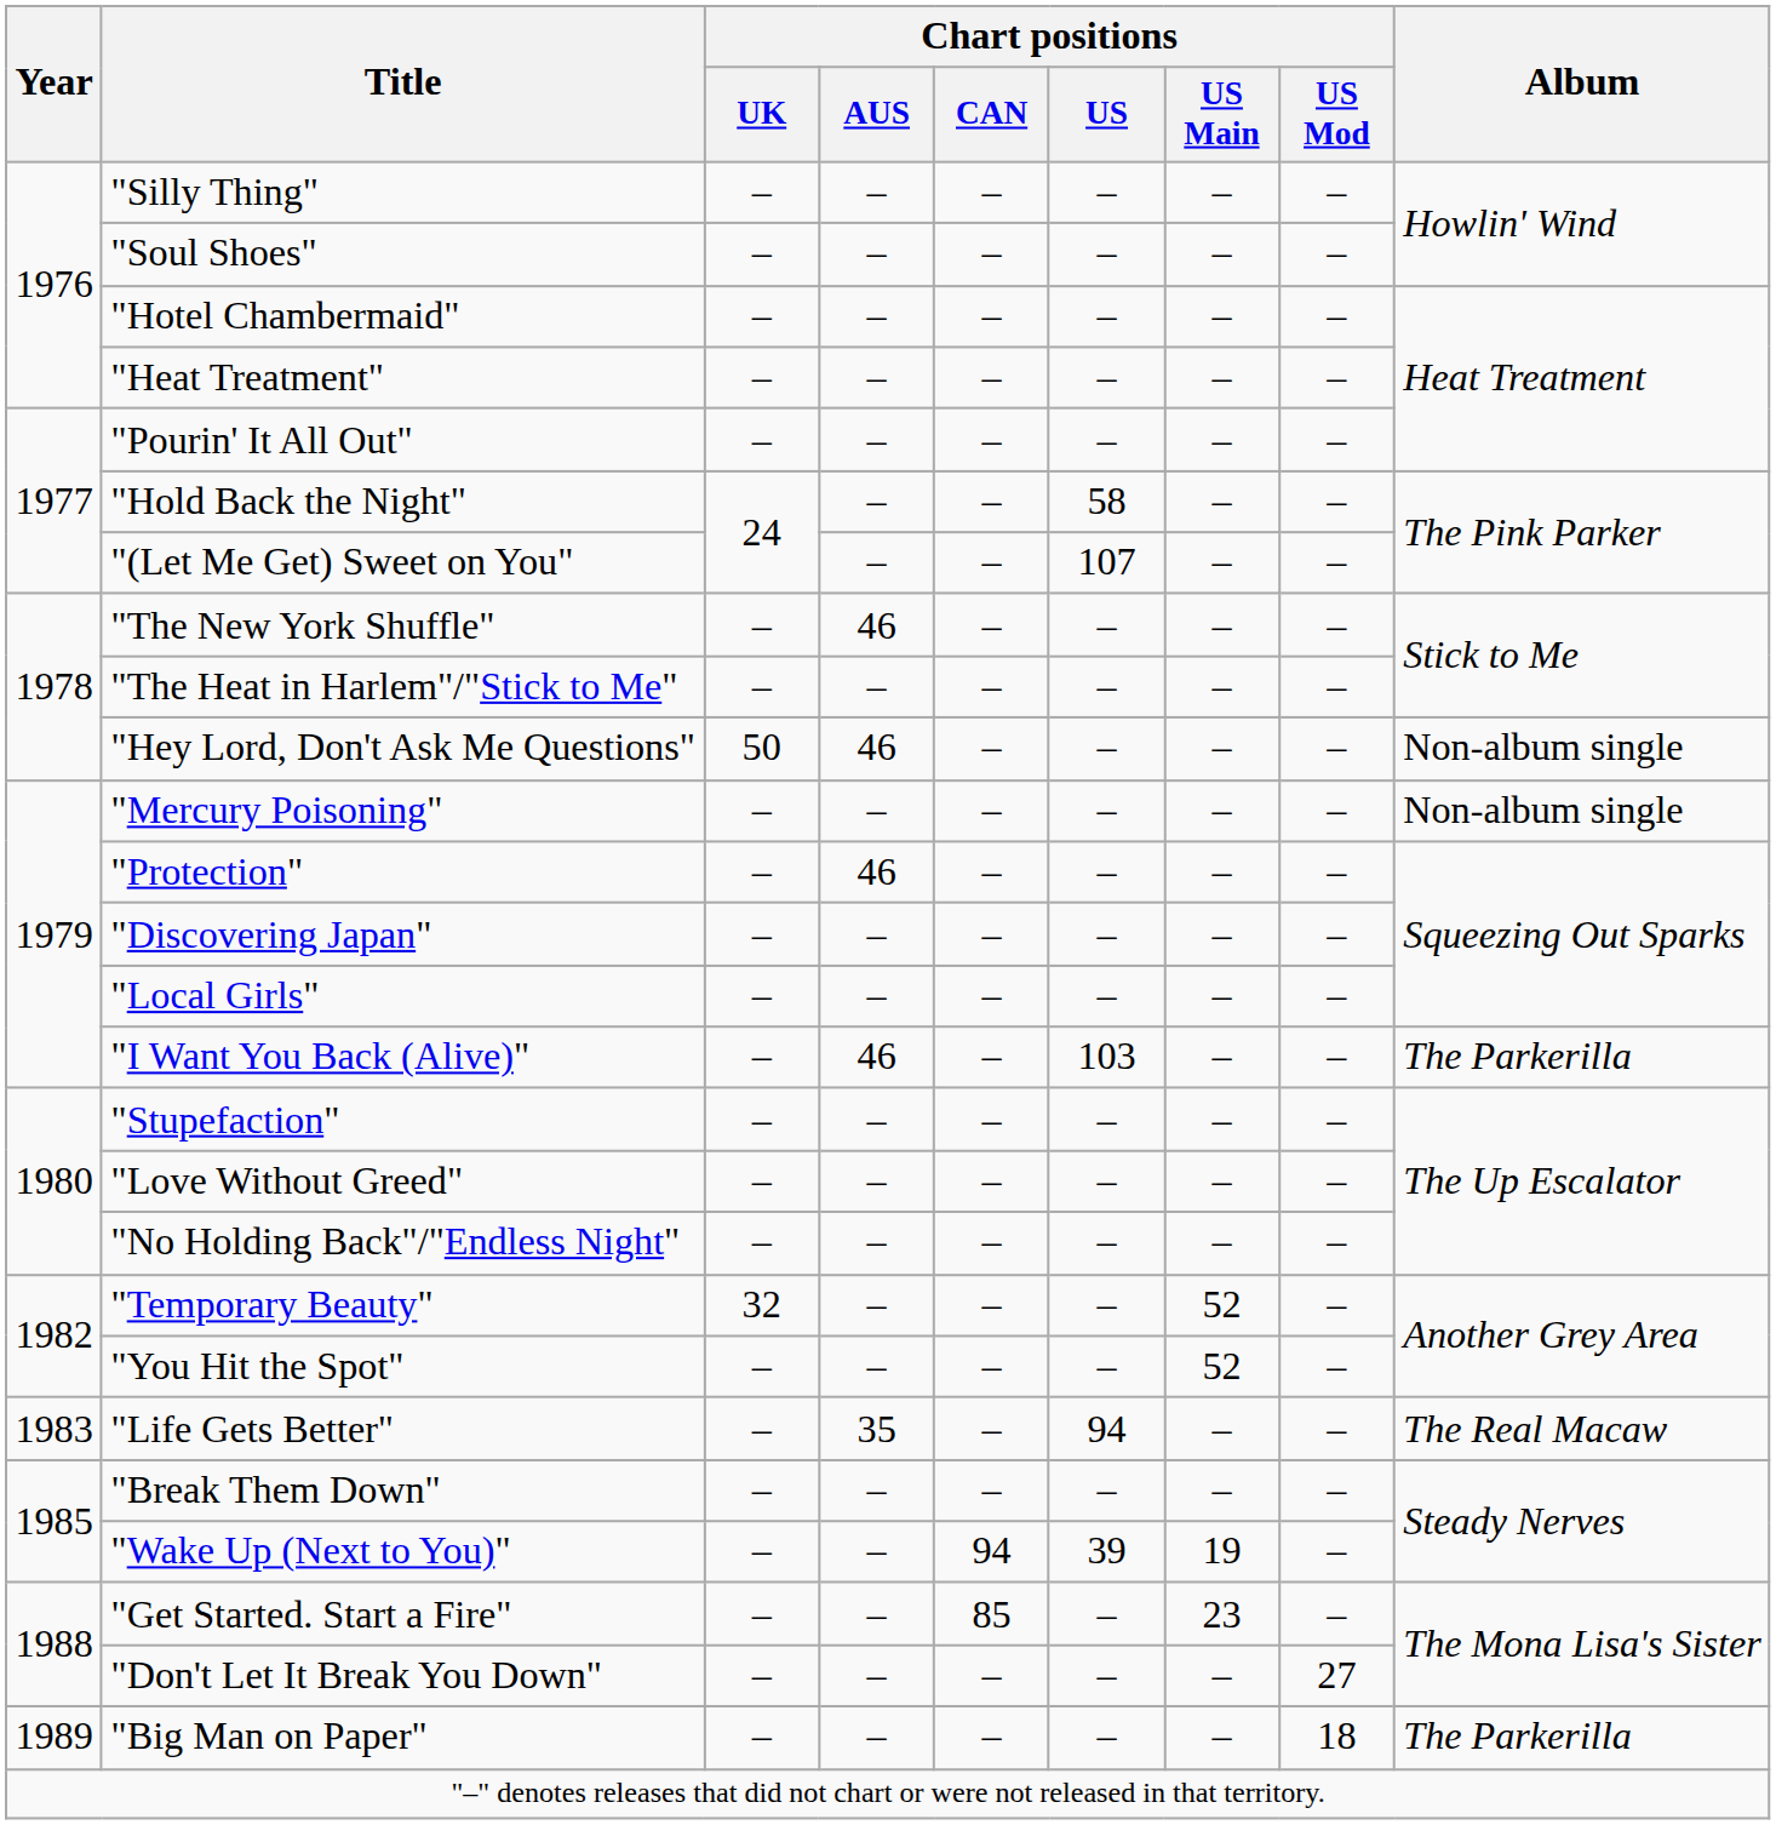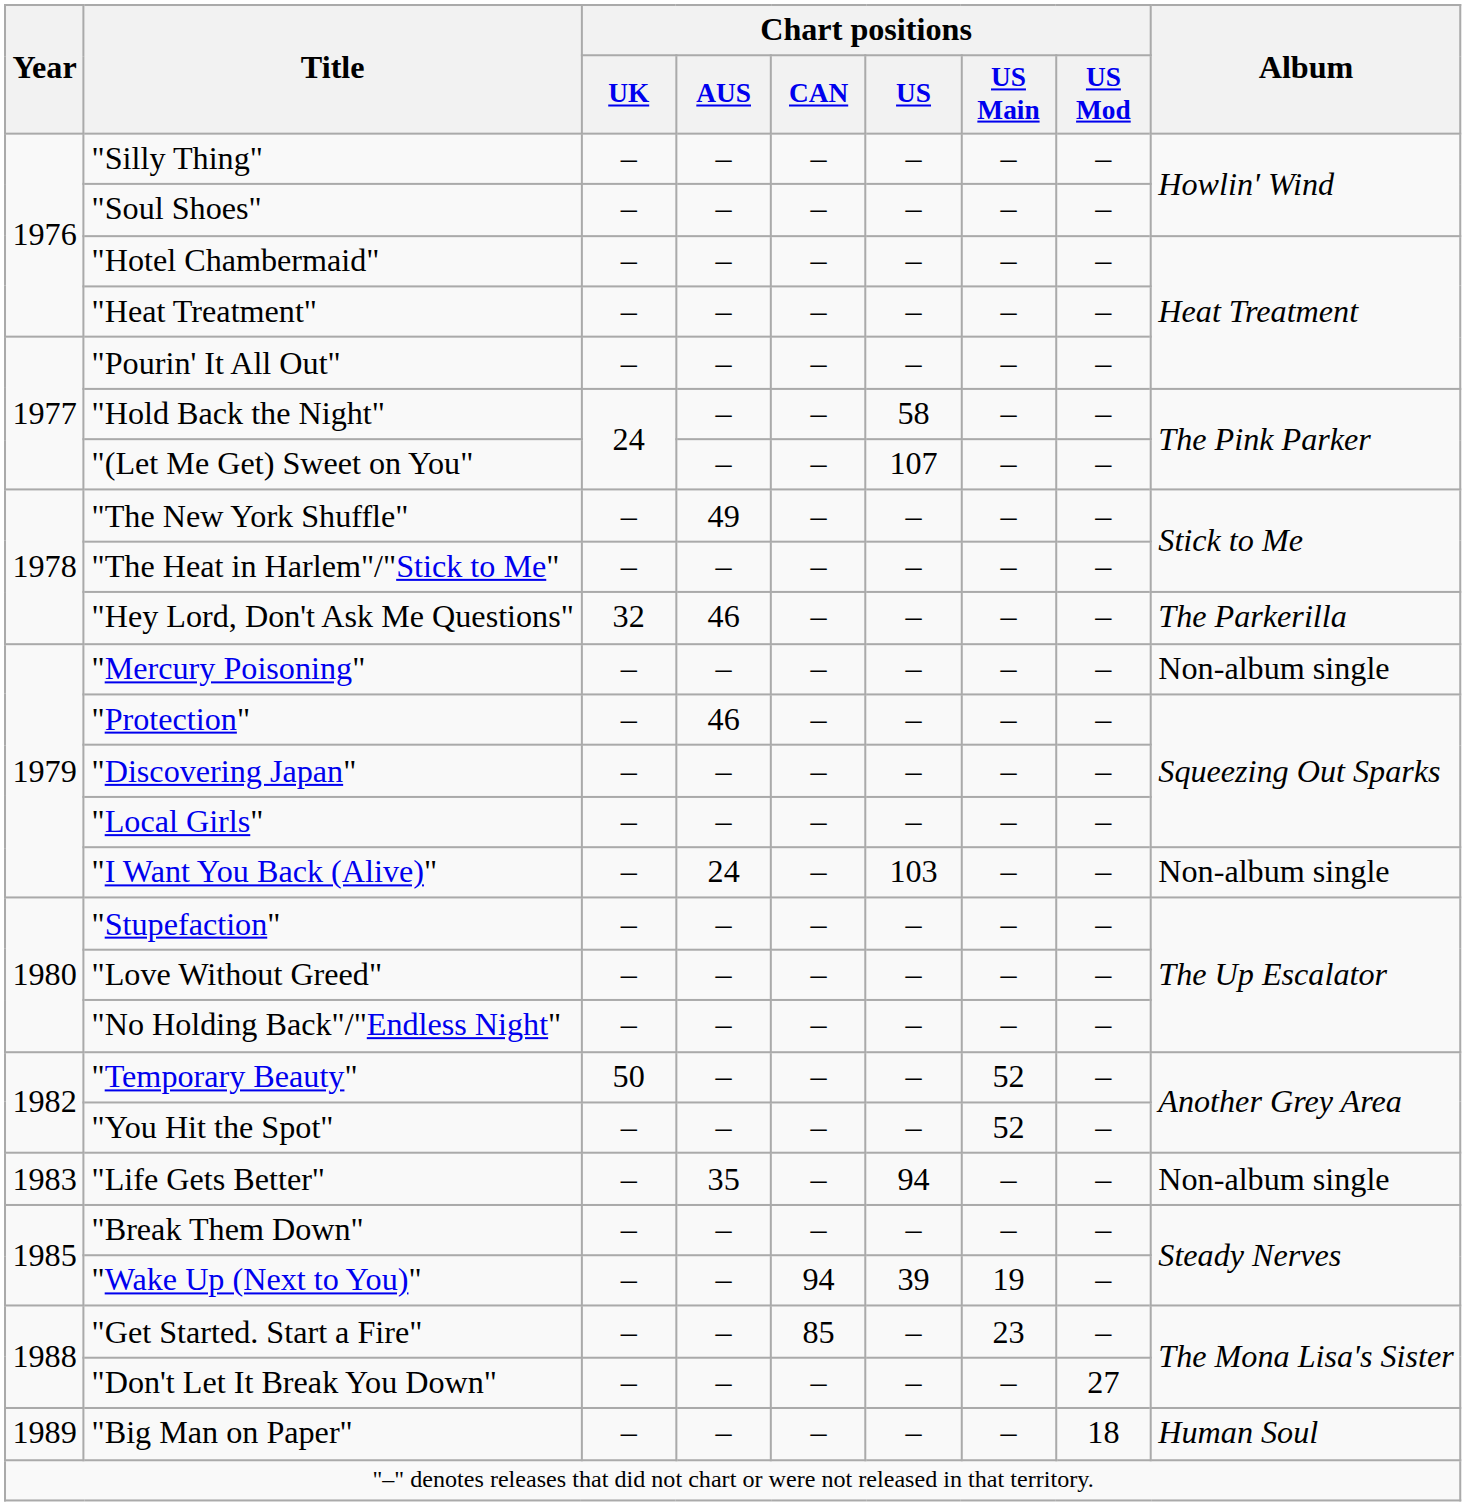"The New York Shuffle" | Chart positions / AUS: 46 -> 49
"Hey Lord, Don't Ask Me Questions" | Chart positions / UK: 50 -> 32
"Hey Lord, Don't Ask Me Questions" | Album: Non-album single -> The Parkerilla
"I Want You Back (Alive)" | Chart positions / AUS: 46 -> 24
"I Want You Back (Alive)" | Album: The Parkerilla -> Non-album single
"Temporary Beauty" | Chart positions / UK: 32 -> 50
"Life Gets Better" | Album: The Real Macaw -> Non-album single
"Big Man on Paper" | Album: The Parkerilla -> Human Soul
